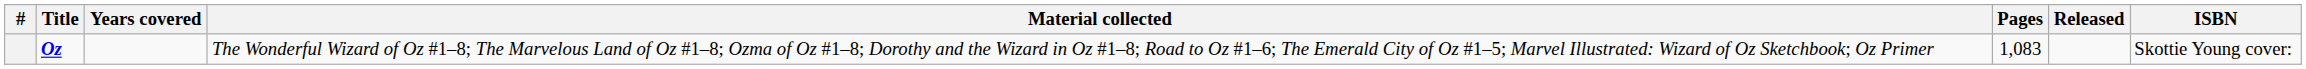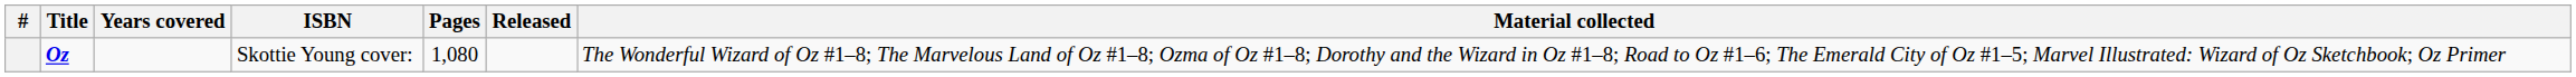columns swapped: Material collected <-> ISBN
Oz | Pages: 1,083 -> 1,080
